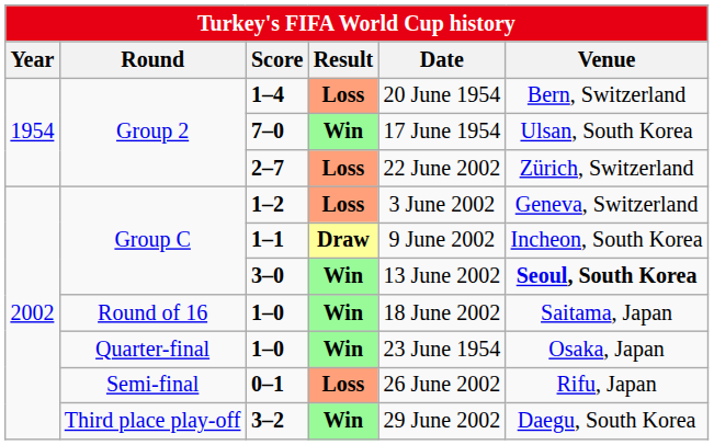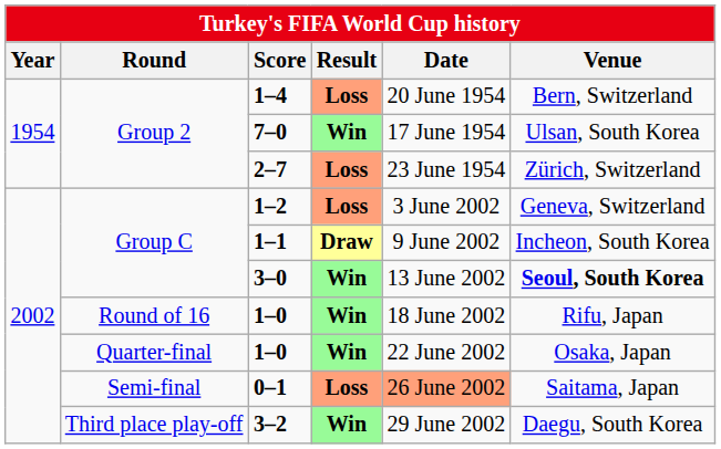2–7 | Date: 22 June 2002 -> 23 June 1954
Round of 16 / 1–0 | Venue: Saitama, Japan -> Rifu, Japan
Quarter-final / 1–0 | Date: 23 June 1954 -> 22 June 2002
0–1 | Date: no background -> lightsalmon background
0–1 | Venue: Rifu, Japan -> Saitama, Japan
